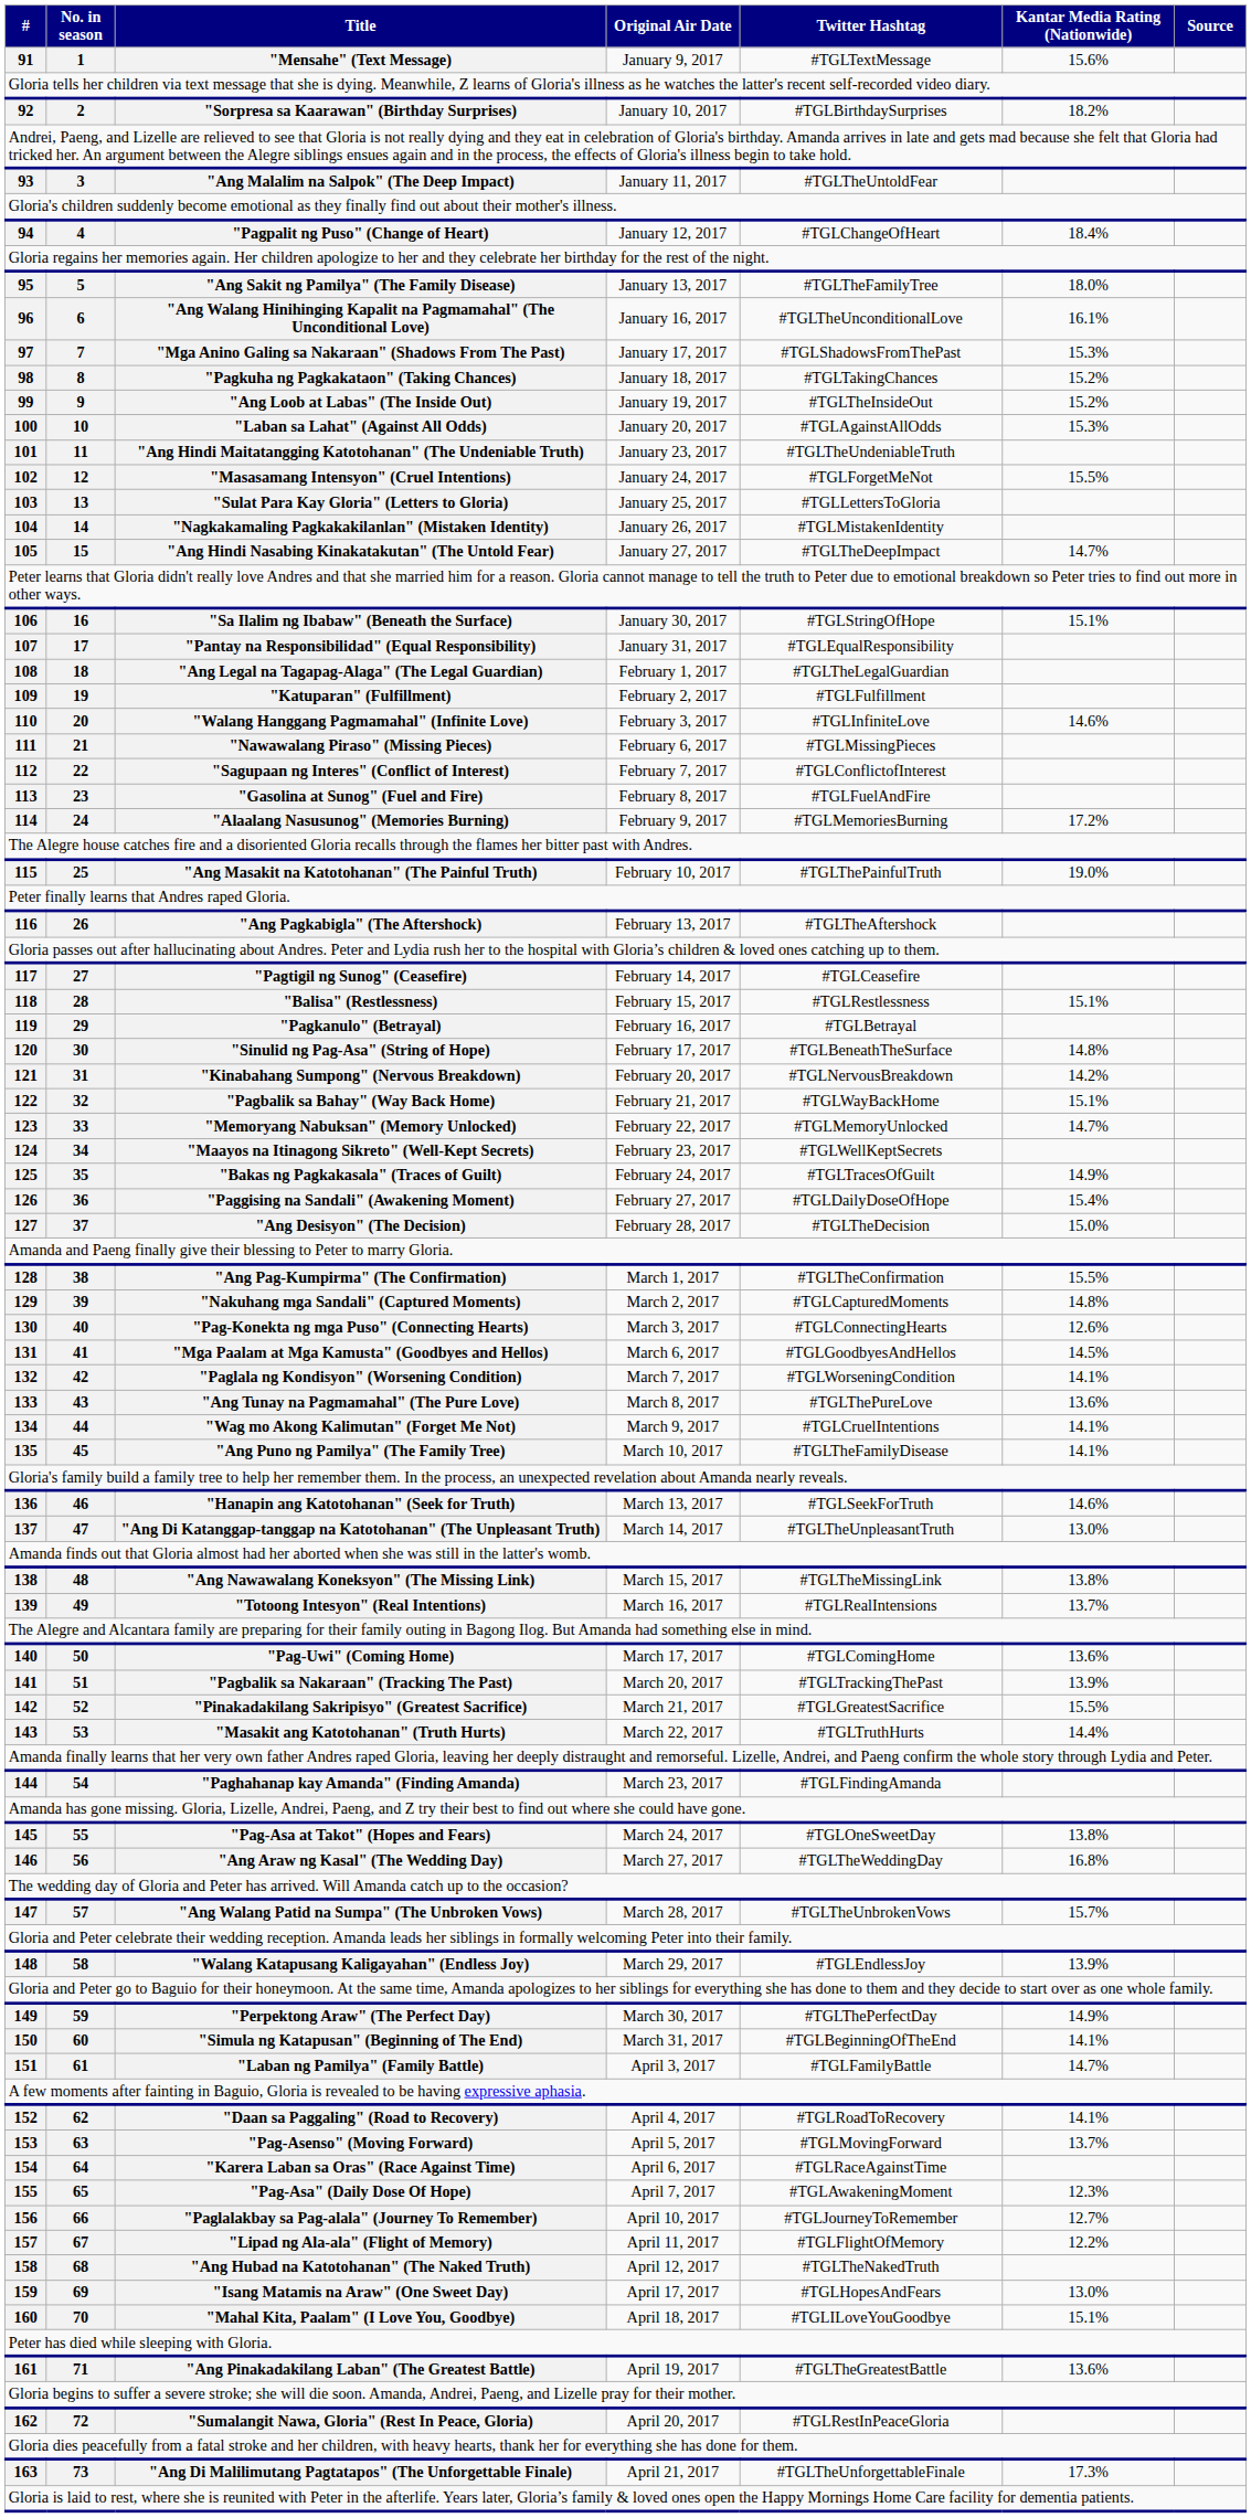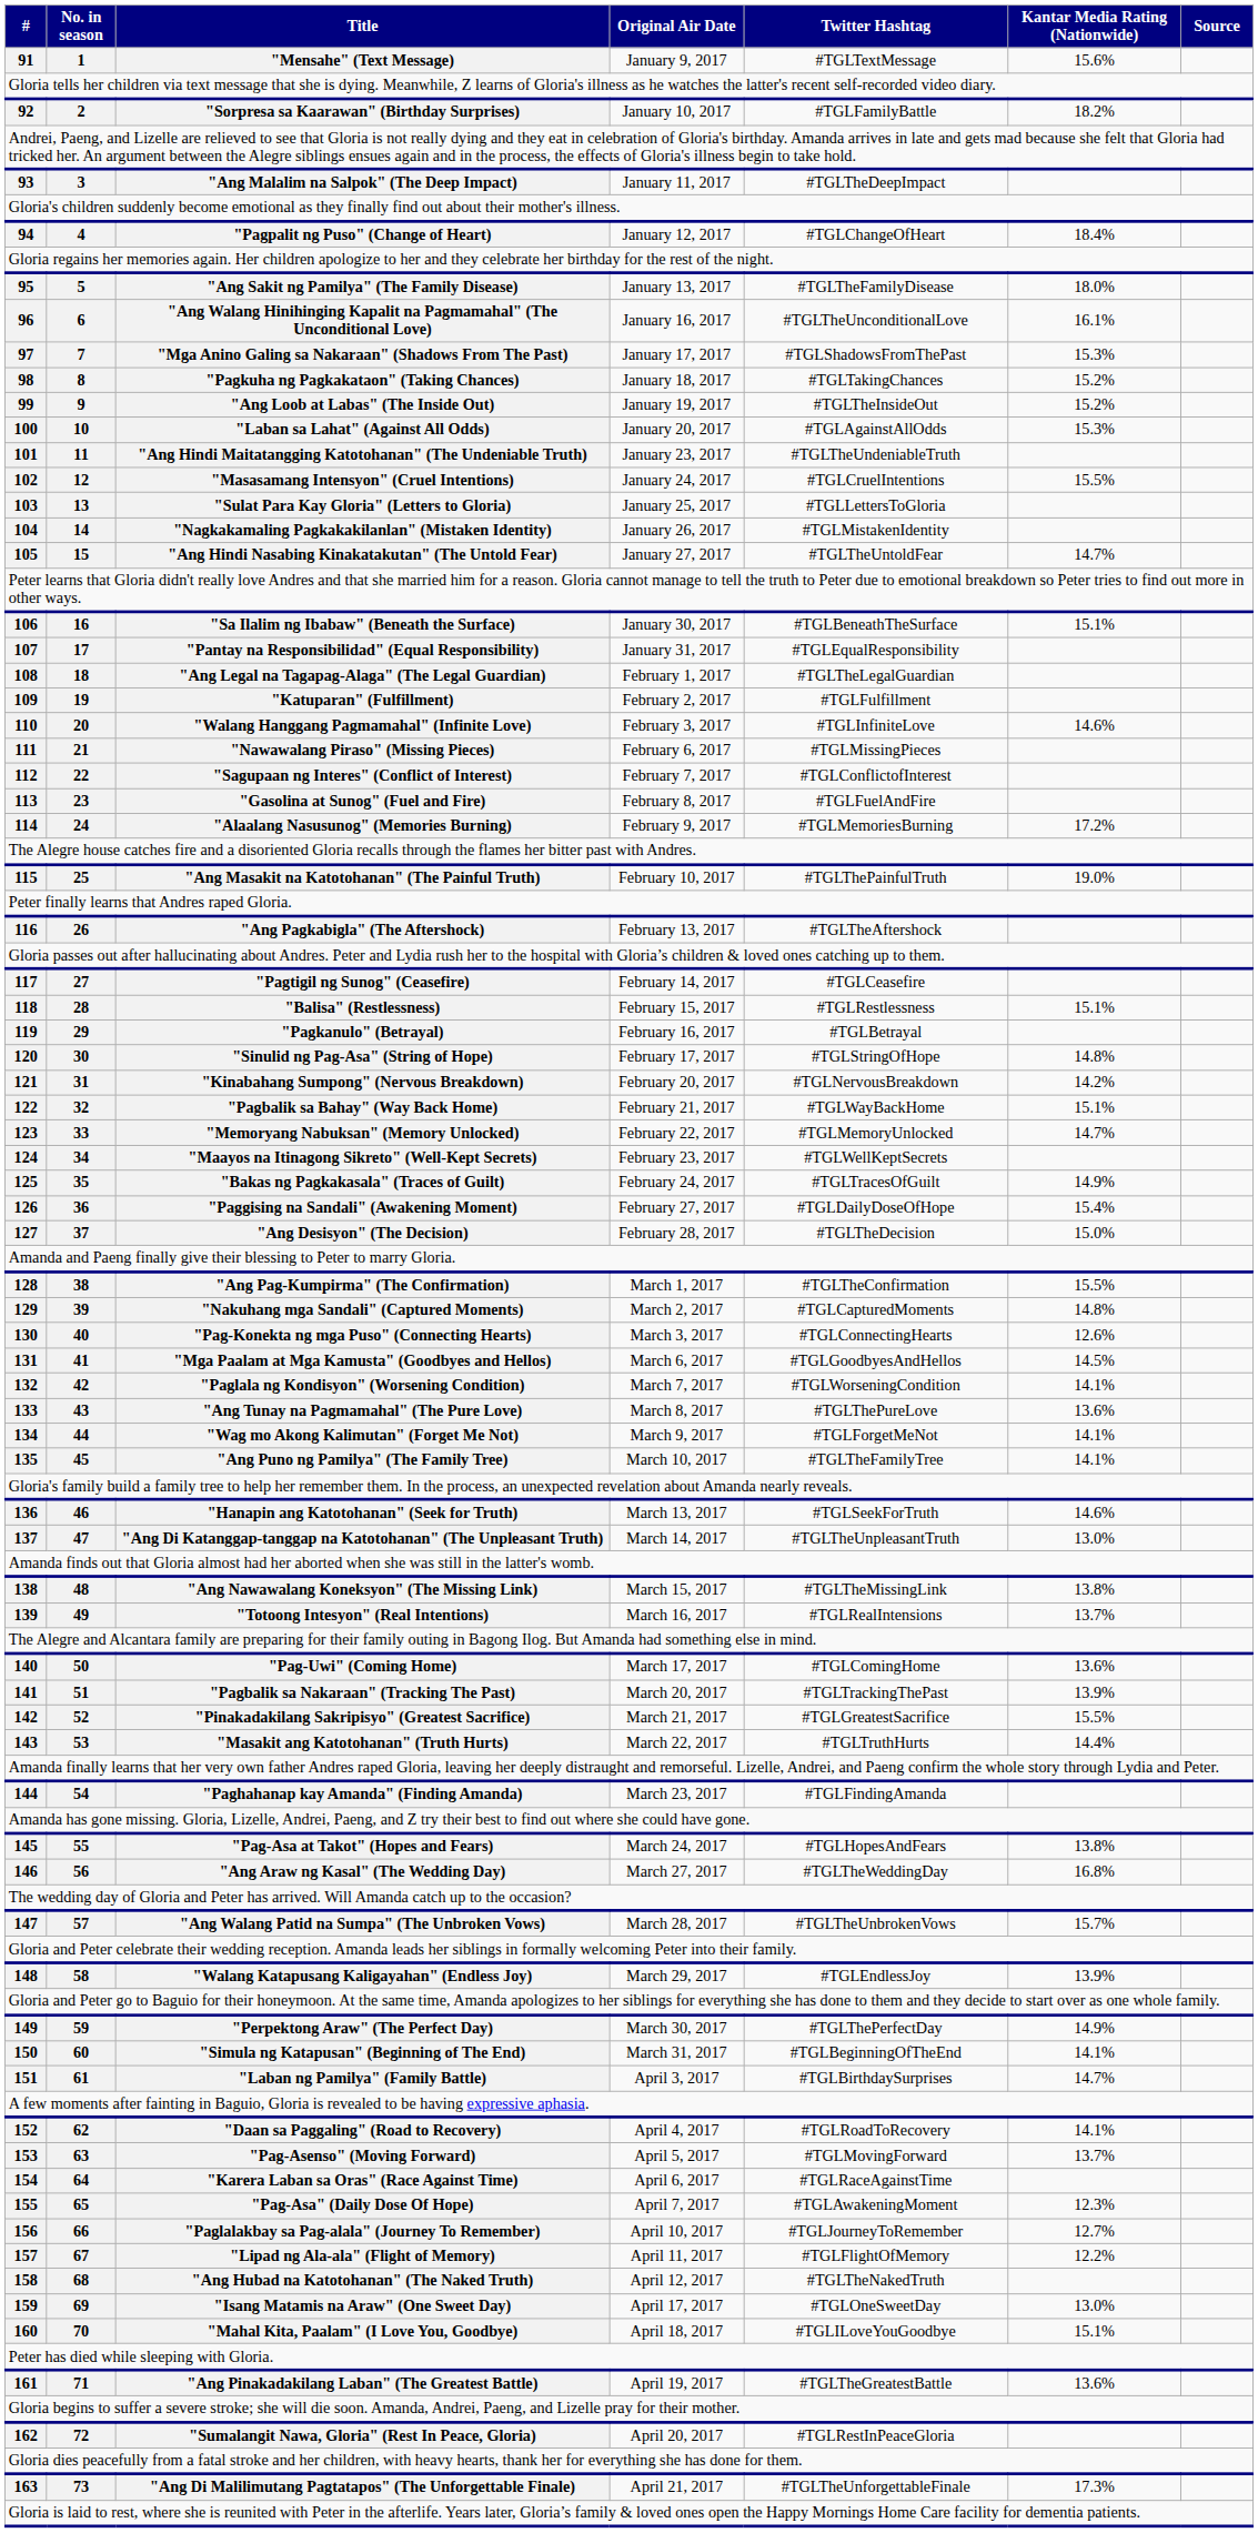"Sorpresa sa Kaarawan" (Birthday Surprises) | Twitter Hashtag: #TGLBirthdaySurprises -> #TGLFamilyBattle
"Ang Malalim na Salpok" (The Deep Impact) | Twitter Hashtag: #TGLTheUntoldFear -> #TGLTheDeepImpact
"Ang Sakit ng Pamilya" (The Family Disease) | Twitter Hashtag: #TGLTheFamilyTree -> #TGLTheFamilyDisease
"Masasamang Intensyon" (Cruel Intentions) | Twitter Hashtag: #TGLForgetMeNot -> #TGLCruelIntentions
"Ang Hindi Nasabing Kinakatakutan" (The Untold Fear) | Twitter Hashtag: #TGLTheDeepImpact -> #TGLTheUntoldFear
"Sa Ilalim ng Ibabaw" (Beneath the Surface) | Twitter Hashtag: #TGLStringOfHope -> #TGLBeneathTheSurface
"Sinulid ng Pag-Asa" (String of Hope) | Twitter Hashtag: #TGLBeneathTheSurface -> #TGLStringOfHope
"Wag mo Akong Kalimutan" (Forget Me Not) | Twitter Hashtag: #TGLCruelIntentions -> #TGLForgetMeNot
"Ang Puno ng Pamilya" (The Family Tree) | Twitter Hashtag: #TGLTheFamilyDisease -> #TGLTheFamilyTree
"Pag-Asa at Takot" (Hopes and Fears) | Twitter Hashtag: #TGLOneSweetDay -> #TGLHopesAndFears
"Laban ng Pamilya" (Family Battle) | Twitter Hashtag: #TGLFamilyBattle -> #TGLBirthdaySurprises
"Isang Matamis na Araw" (One Sweet Day) | Twitter Hashtag: #TGLHopesAndFears -> #TGLOneSweetDay
